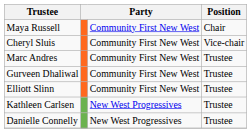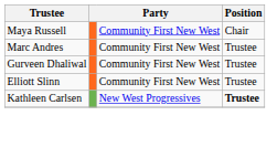- row: Cheryl Sluis | Community First New West | Vice-chair
Kathleen Carlsen | Position: normal -> bold
- row: Danielle Connelly | New West Progressives | Trustee
